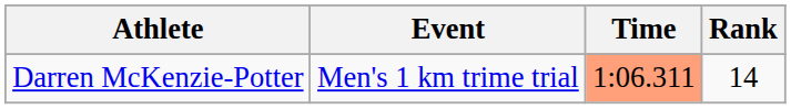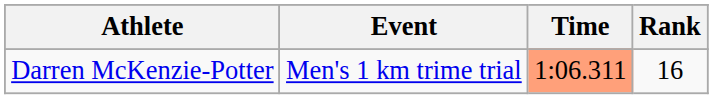Darren McKenzie-Potter | Rank: 14 -> 16
